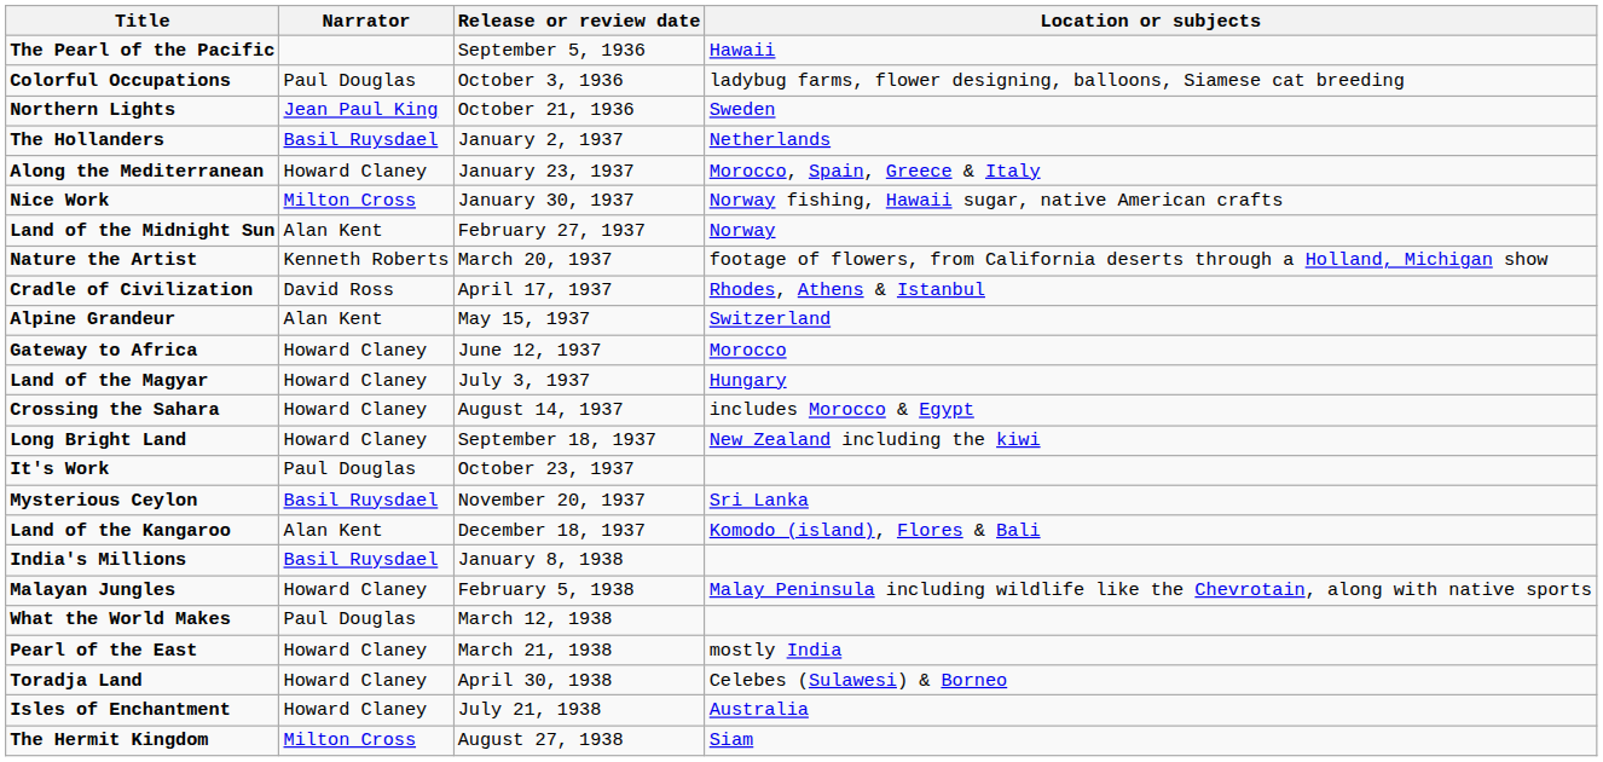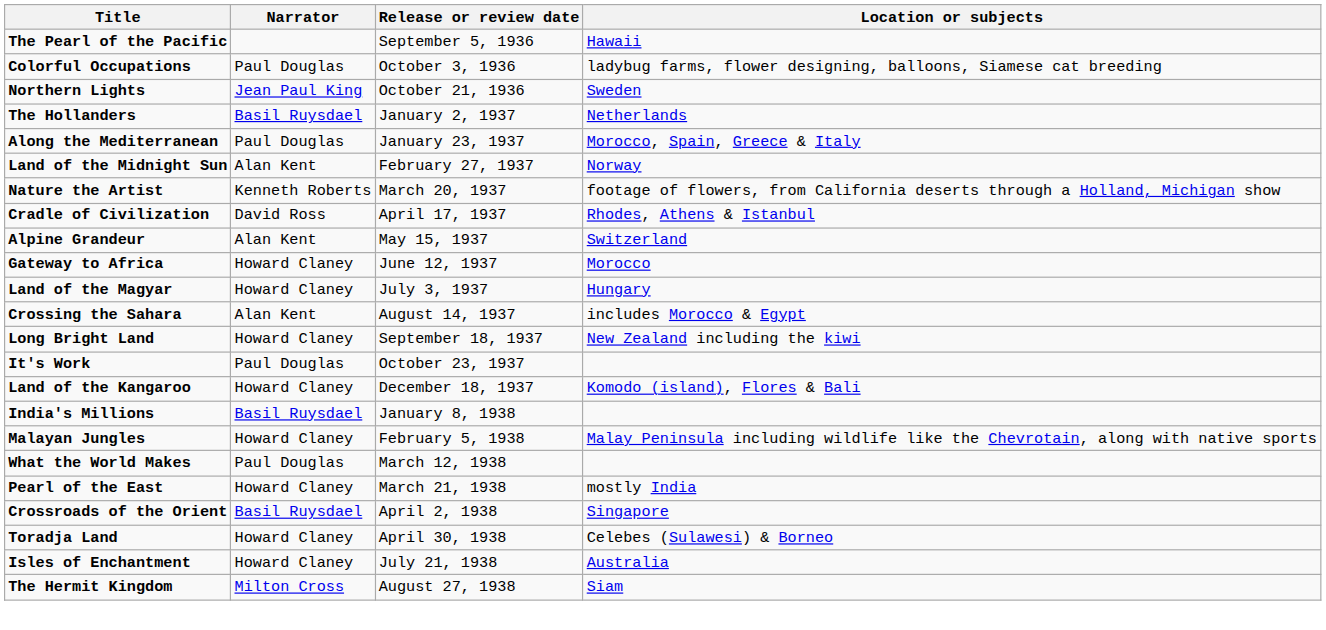Along the Mediterranean | Narrator: Howard Claney -> Paul Douglas
- row: Nice Work | Milton Cross | January 30, 1937 | Norway fishing, Hawaii sugar, native American crafts
Crossing the Sahara | Narrator: Howard Claney -> Alan Kent
- row: Mysterious Ceylon | Basil Ruysdael | November 20, 1937 | Sri Lanka
Land of the Kangaroo | Narrator: Alan Kent -> Howard Claney
+ row: Crossroads of the Orient | Basil Ruysdael | April 2, 1938 | Singapore
